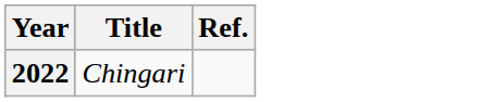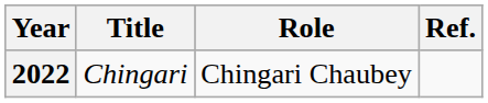+ column: Role | Chingari Chaubey
